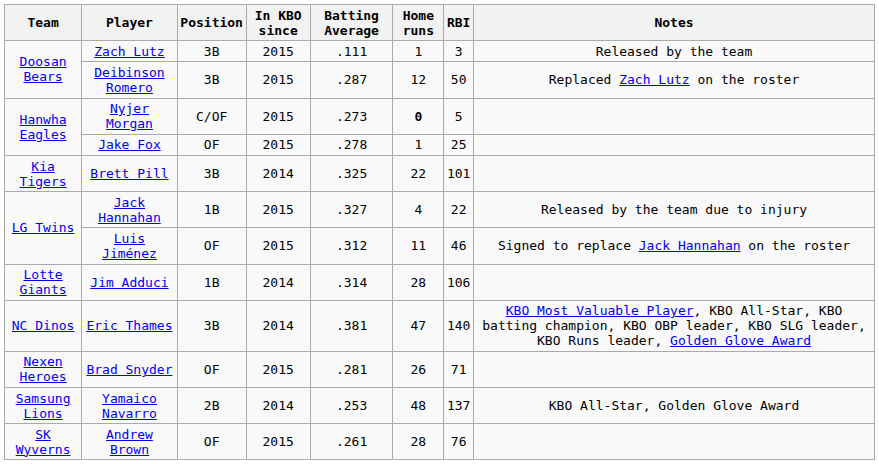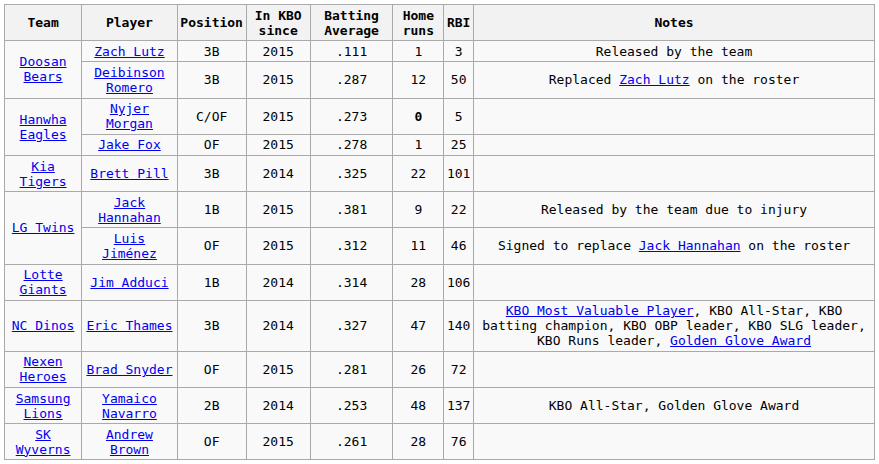Jack Hannahan | Batting Average: .327 -> .381
Jack Hannahan | Home runs: 4 -> 9
Eric Thames | Batting Average: .381 -> .327
Brad Snyder | RBI: 71 -> 72
